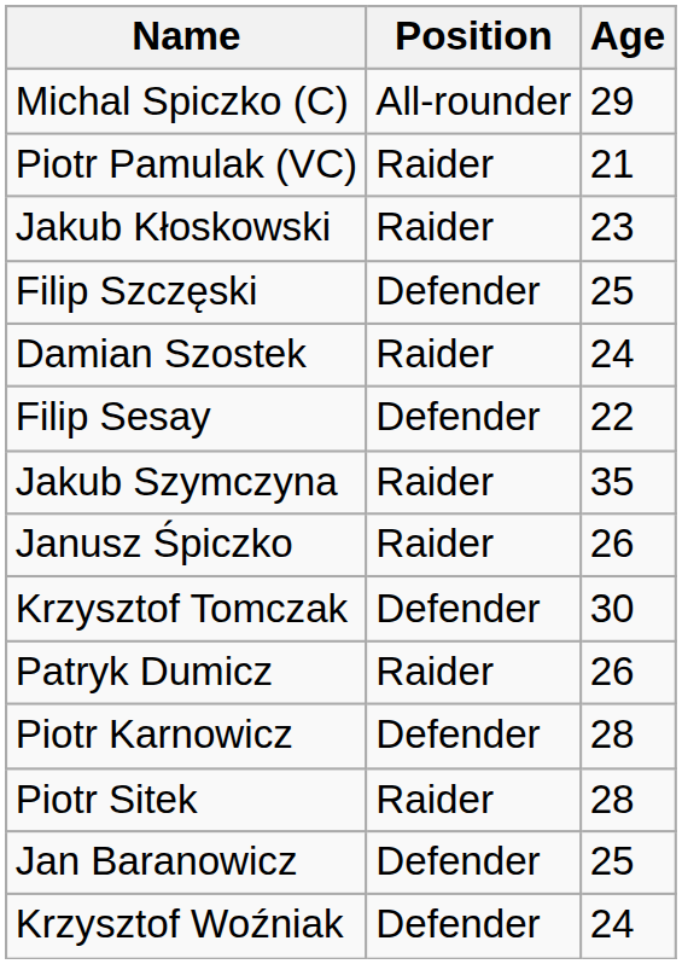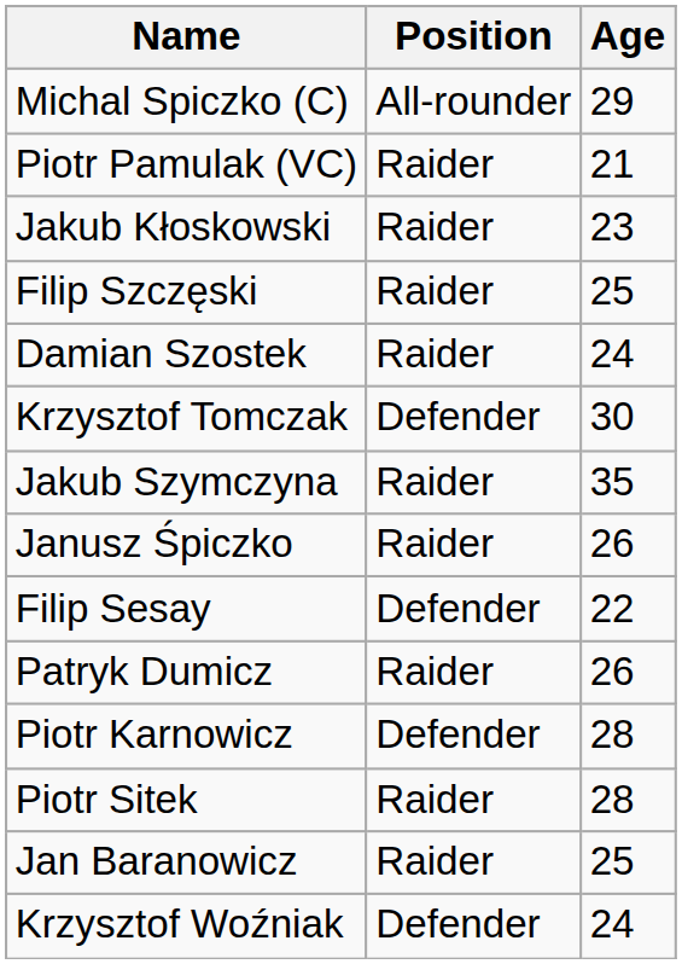Filip Szczęski | Position: Defender -> Raider
rows swapped: Filip Sesay <-> Krzysztof Tomczak
Jan Baranowicz | Position: Defender -> Raider
